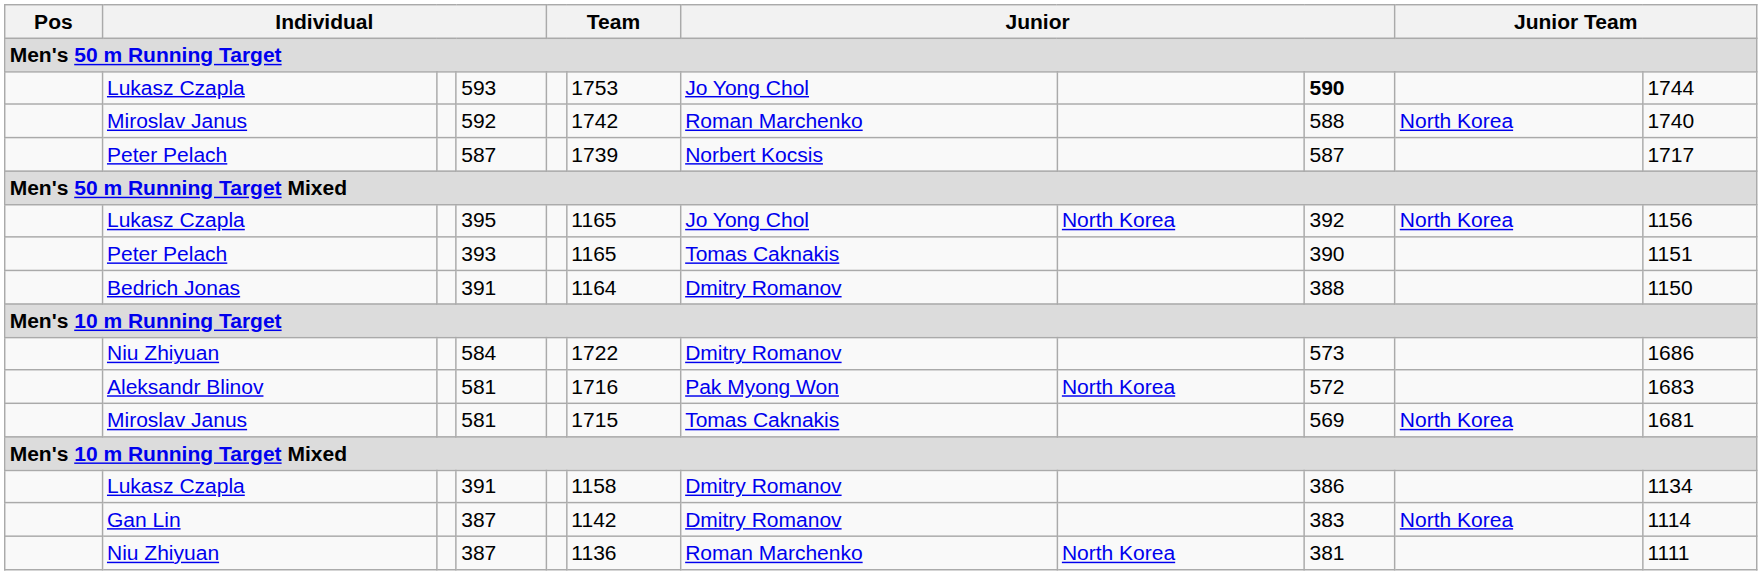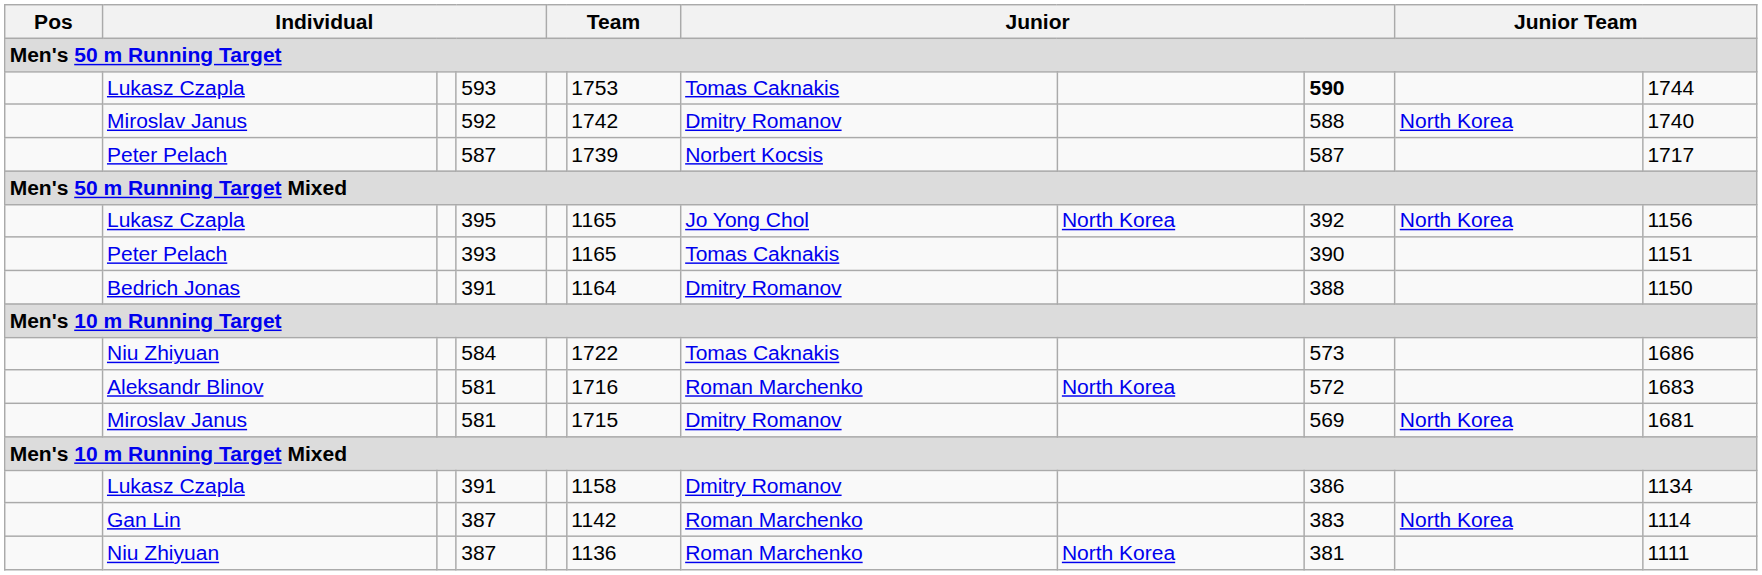593 | column 7: Jo Yong Chol -> Tomas Caknakis
592 | column 7: Roman Marchenko -> Dmitry Romanov
584 | column 7: Dmitry Romanov -> Tomas Caknakis
Aleksandr Blinov / 581 | column 7: Pak Myong Won -> Roman Marchenko
Miroslav Janus / 581 | column 7: Tomas Caknakis -> Dmitry Romanov
Gan Lin / 387 | column 7: Dmitry Romanov -> Roman Marchenko
